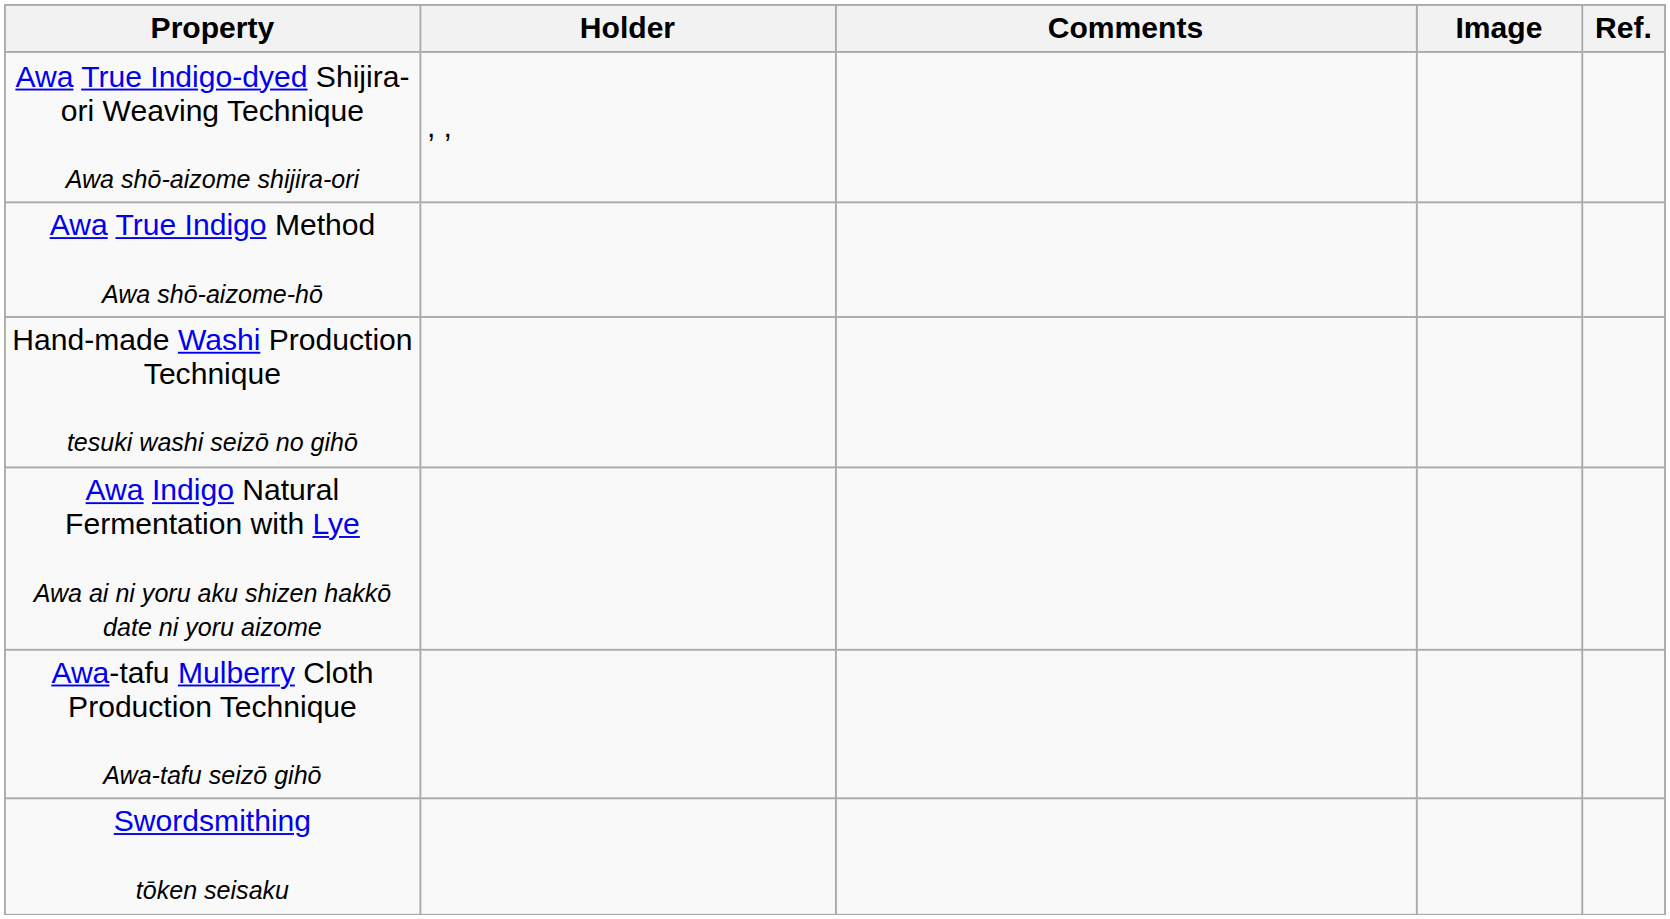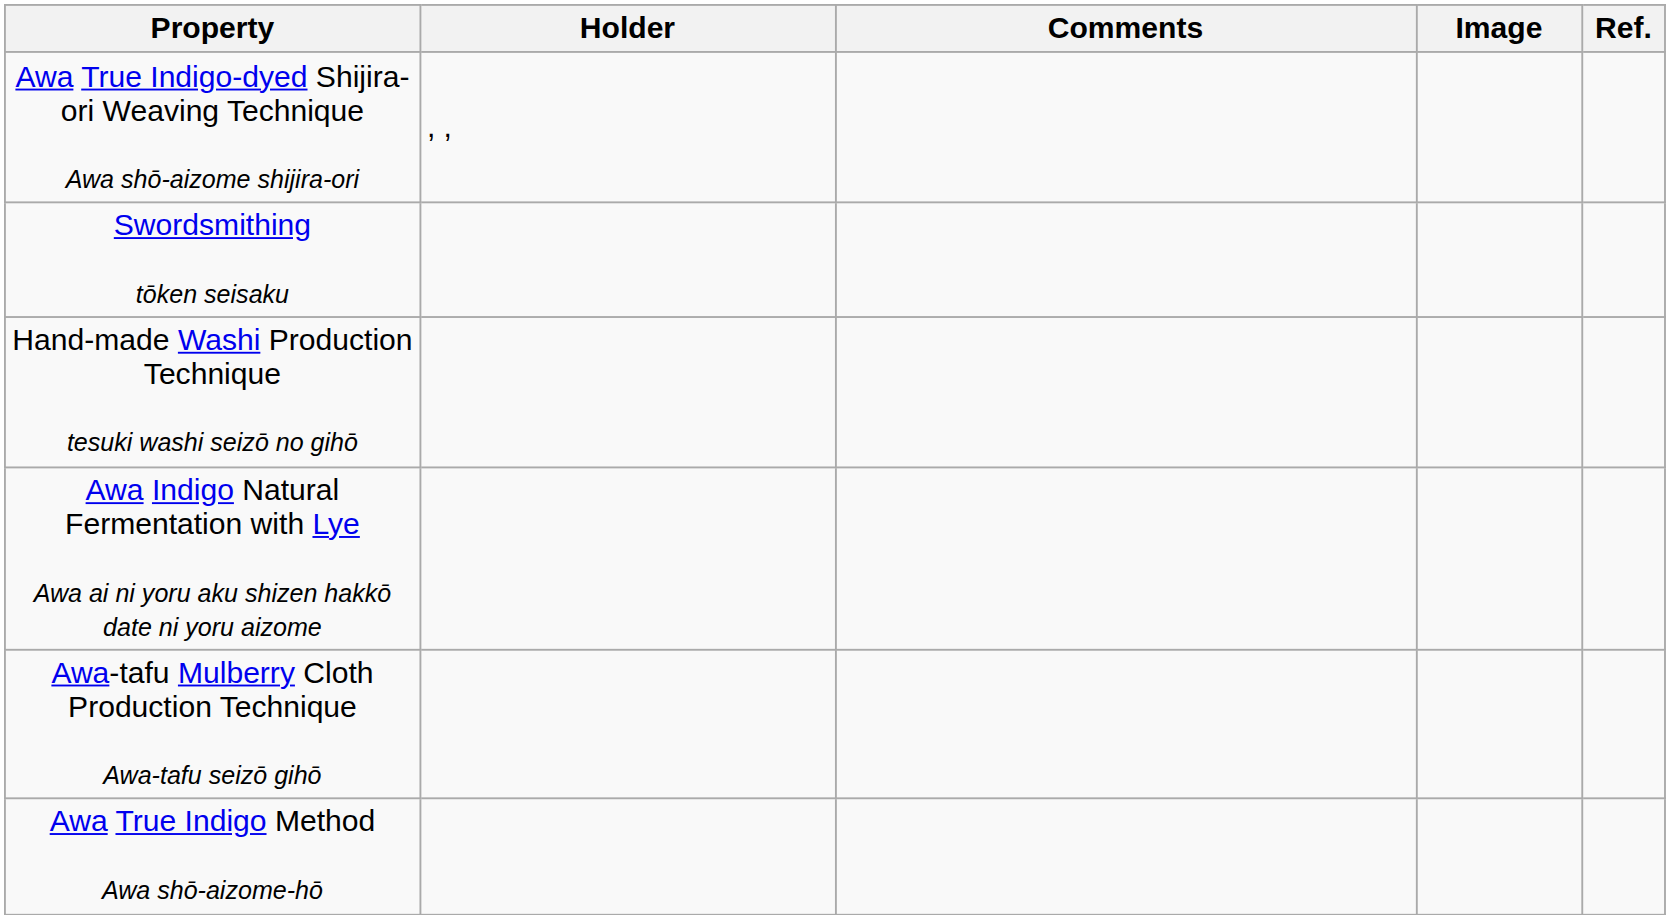rows swapped: Awa True Indigo Method Awa shō-aizome-hō <-> Swordsmithing tōken seisaku
